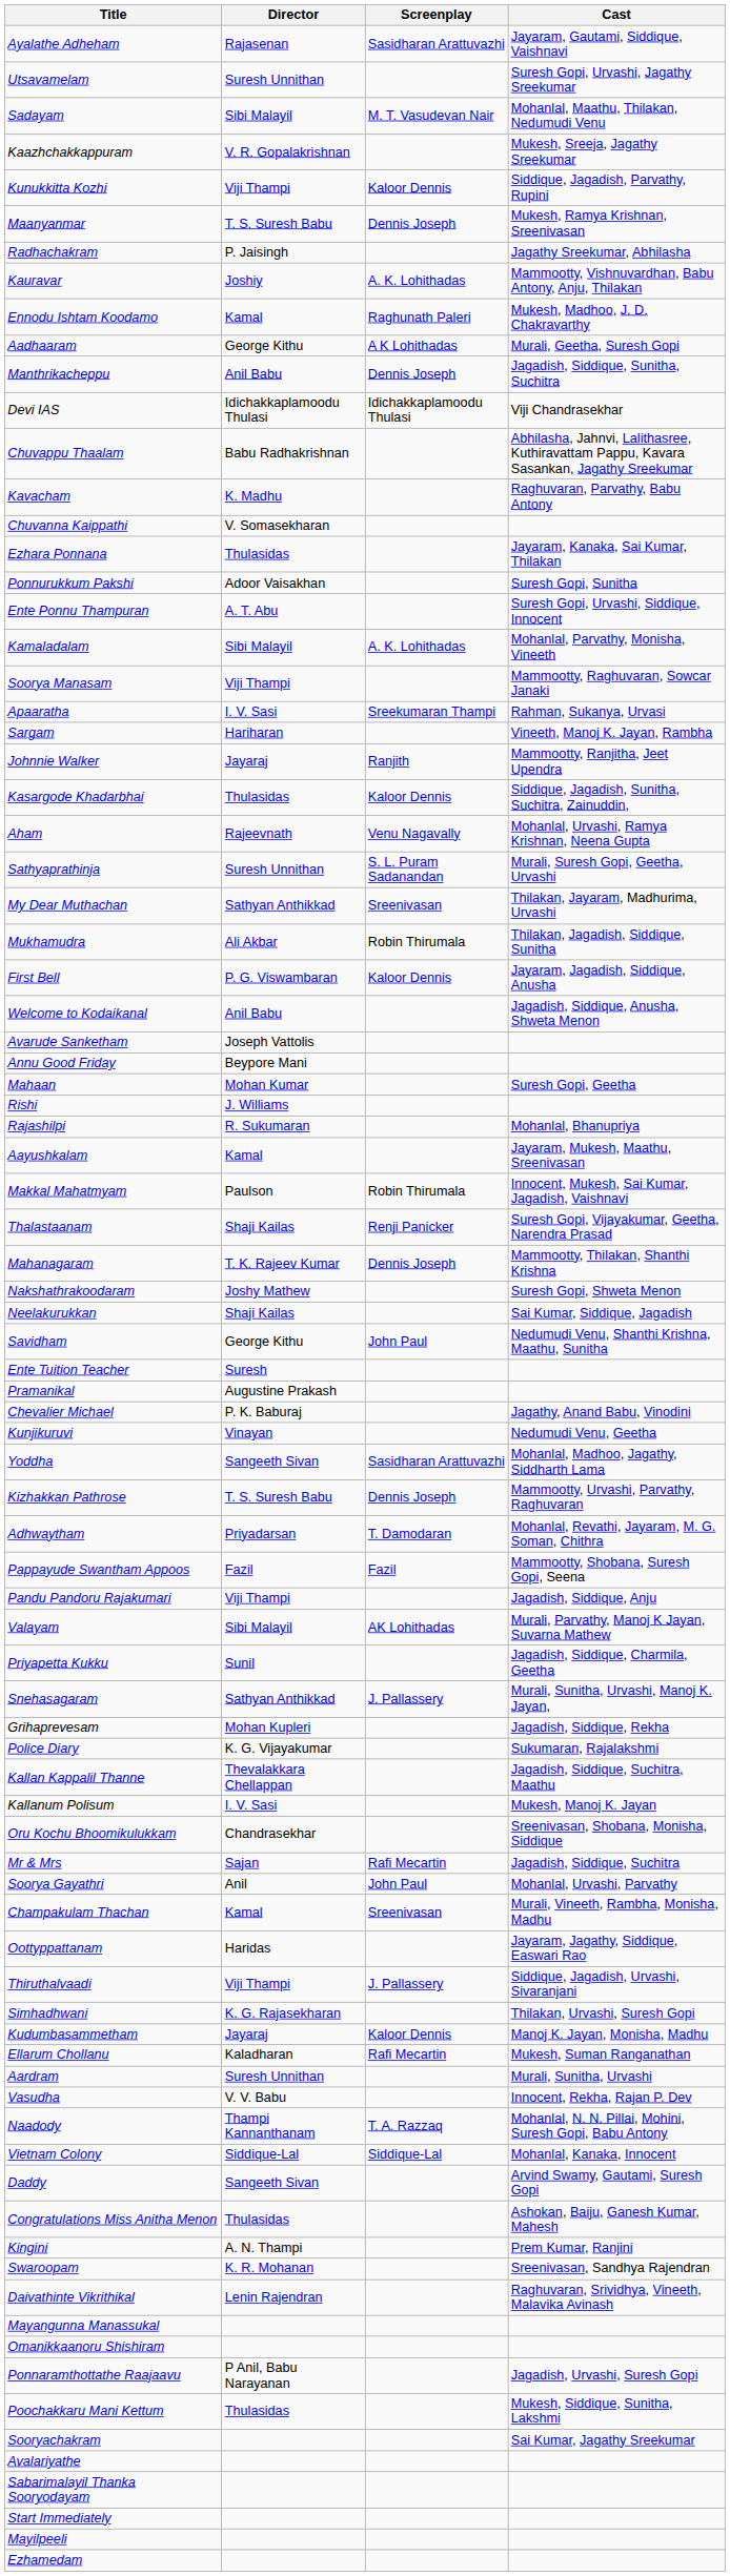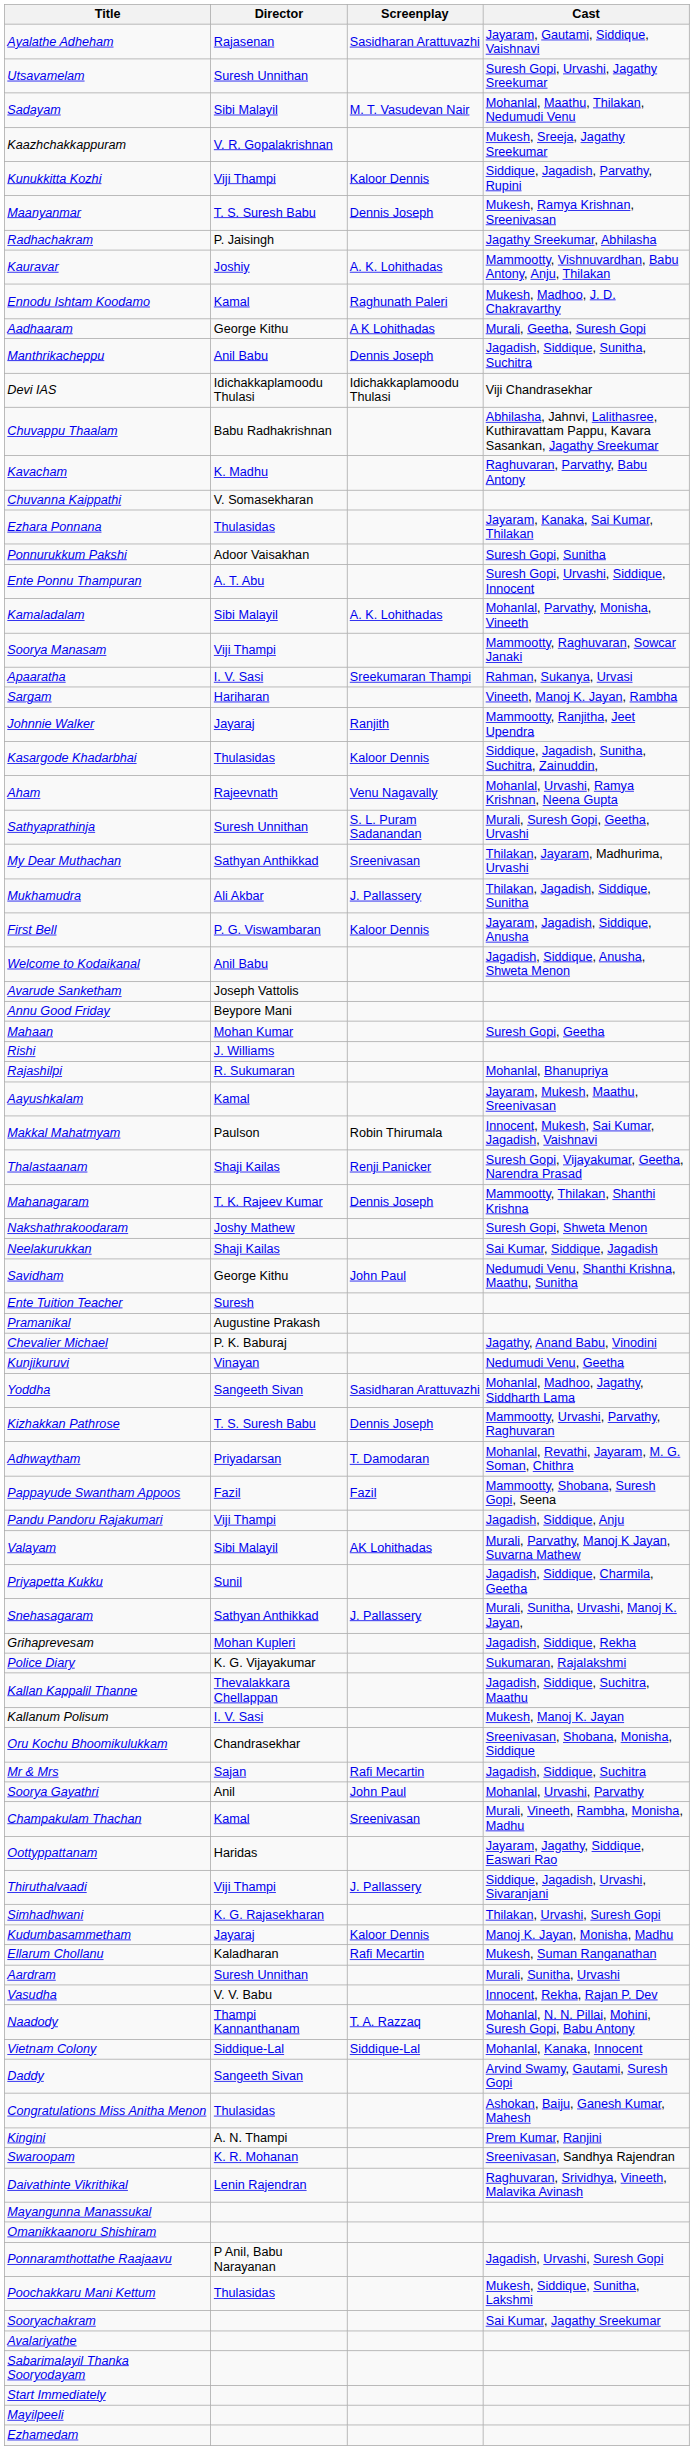Mukhamudra | Screenplay: Robin Thirumala -> J. Pallassery
